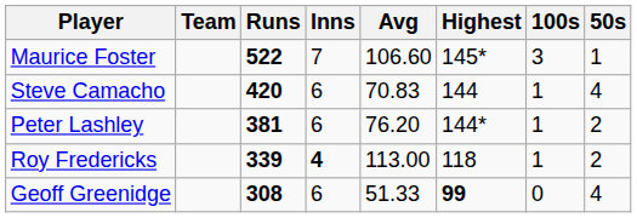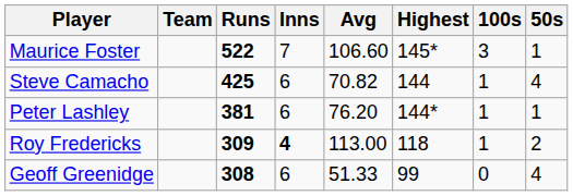Steve Camacho | Runs: 420 -> 425
Steve Camacho | Avg: 70.83 -> 70.82
Peter Lashley | 50s: 2 -> 1
Roy Fredericks | Runs: 339 -> 309
Geoff Greenidge | Highest: bold -> normal
